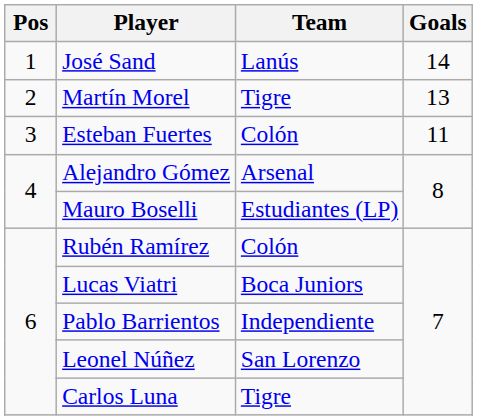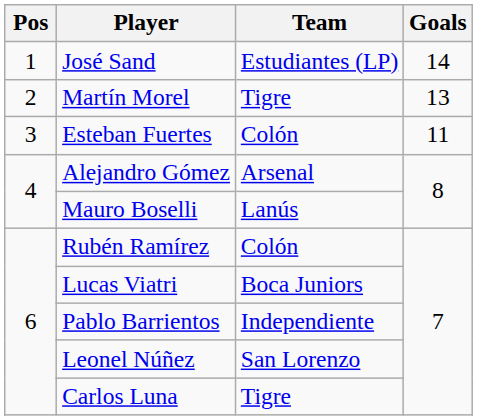José Sand | Team: Lanús -> Estudiantes (LP)
Mauro Boselli | Team: Estudiantes (LP) -> Lanús
